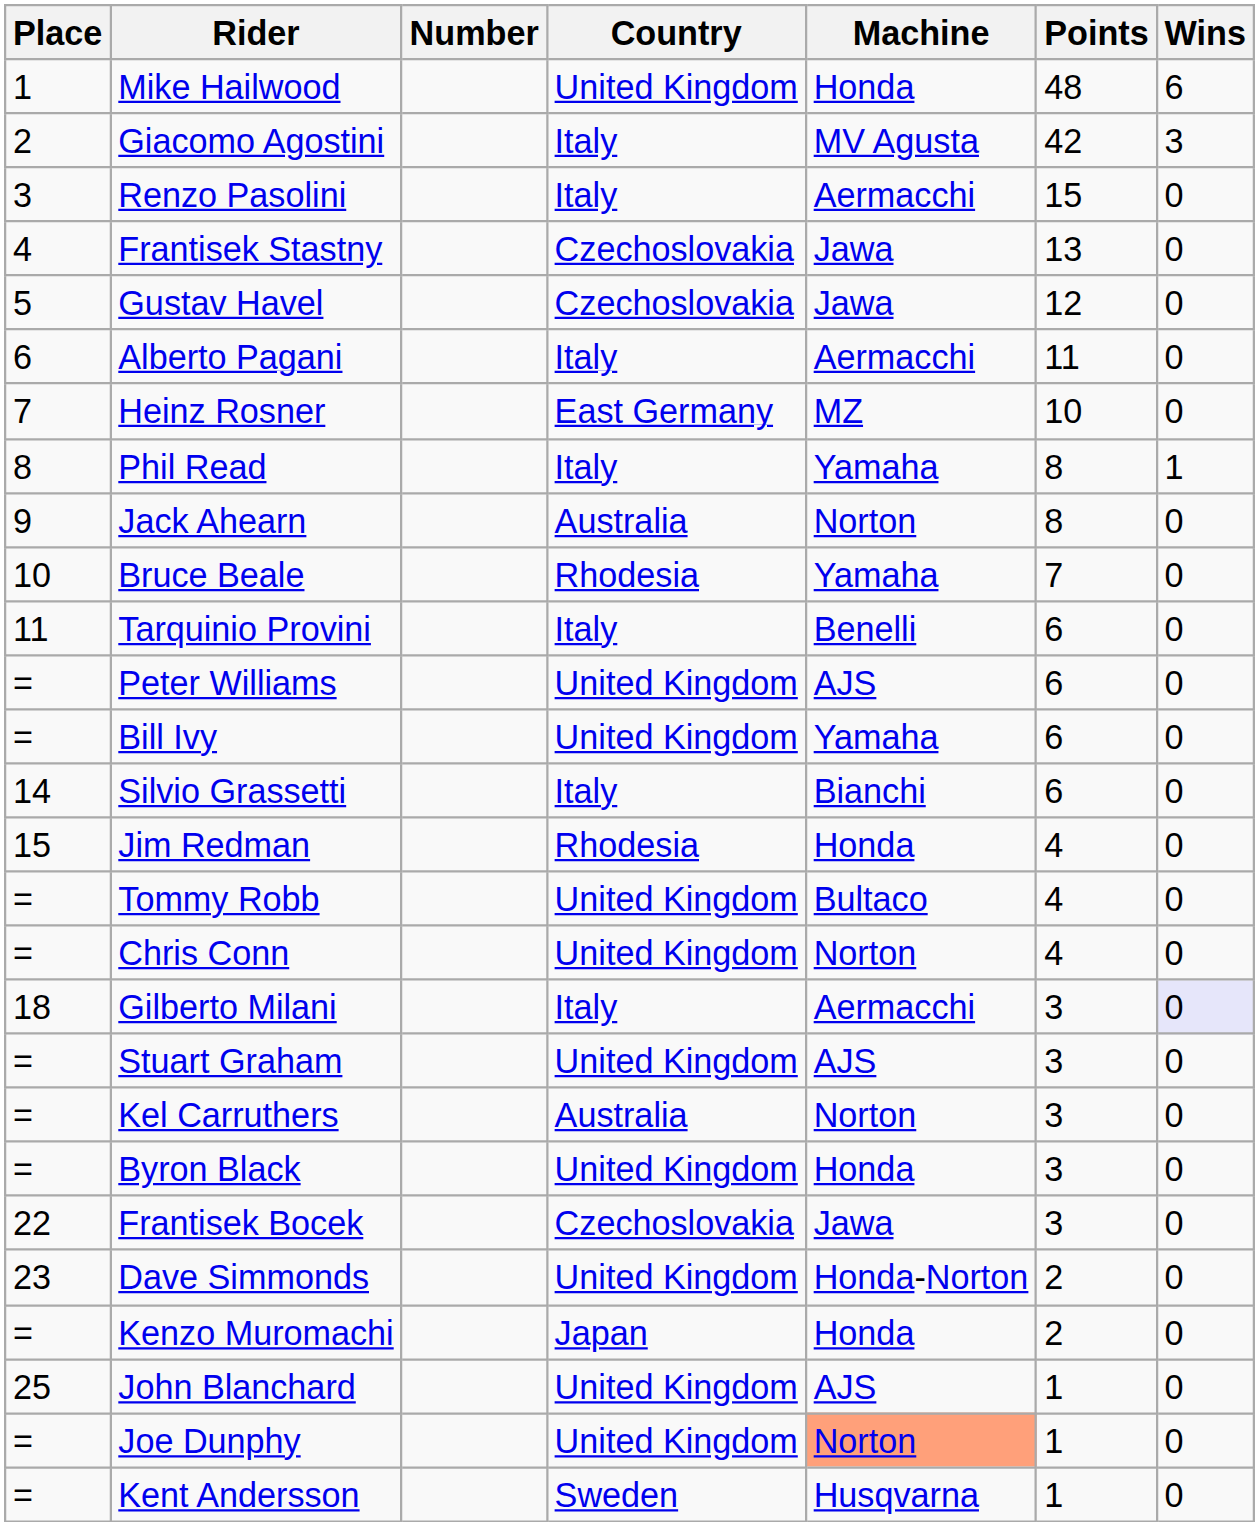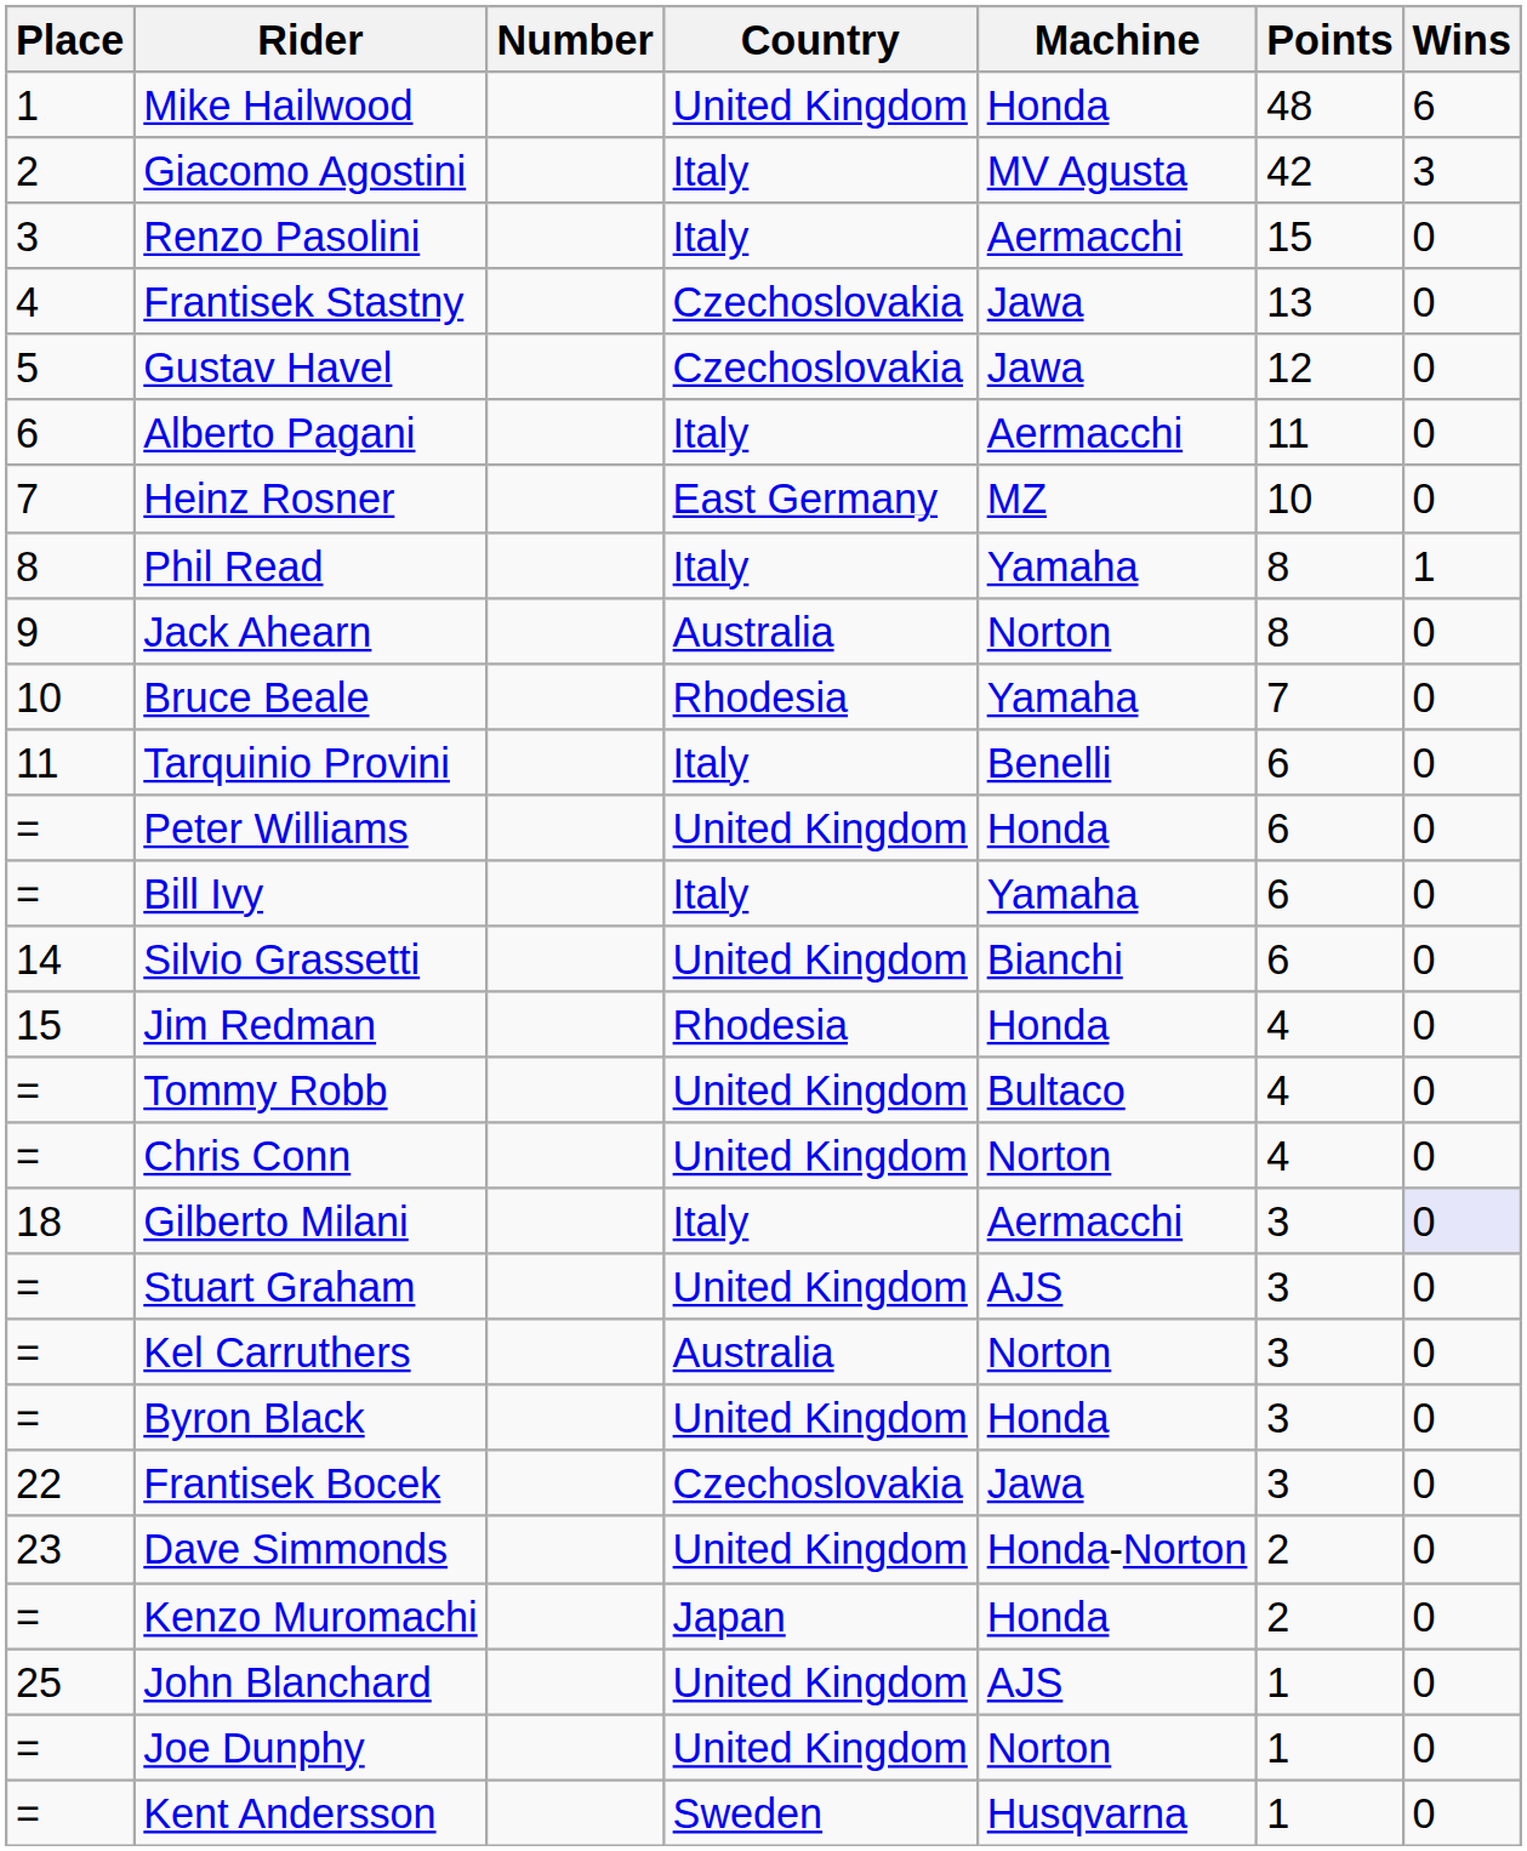Peter Williams | Machine: AJS -> Honda
Bill Ivy | Country: United Kingdom -> Italy
Silvio Grassetti | Country: Italy -> United Kingdom
Joe Dunphy | Machine: lightsalmon background -> no background
